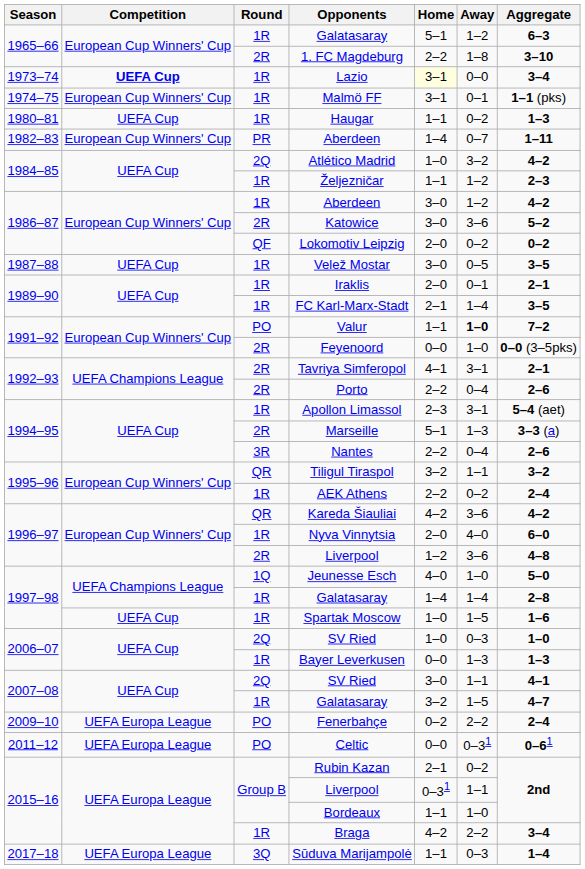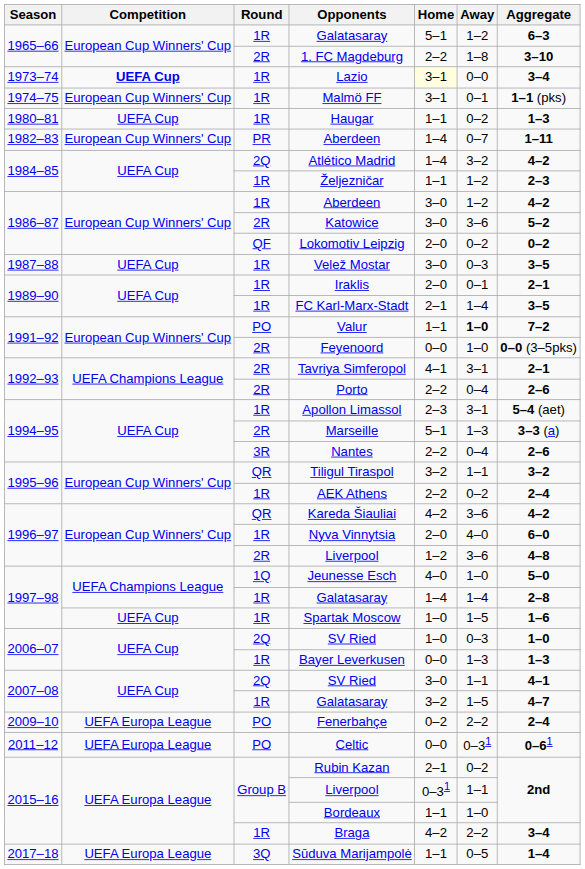Atlético Madrid | Home: 1–0 -> 1–4
Velež Mostar | Away: 0–5 -> 0–3
Sūduva Marijampolė | Away: 0–3 -> 0–5
